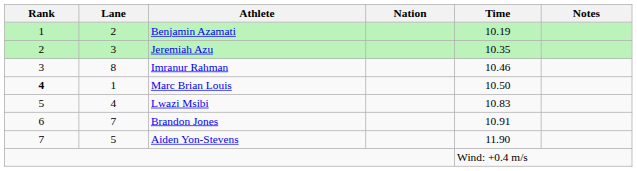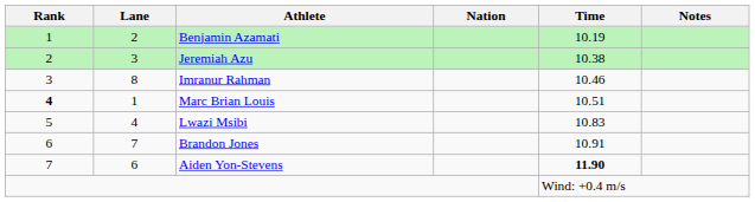Jeremiah Azu | Time: 10.35 -> 10.38
Marc Brian Louis | Time: 10.50 -> 10.51
Aiden Yon-Stevens | Lane: 5 -> 6
Aiden Yon-Stevens | Time: normal -> bold
